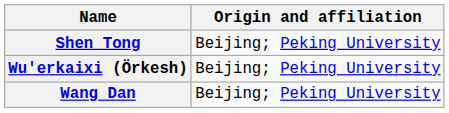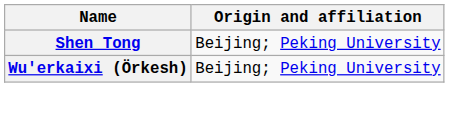- row: Wang Dan | Beijing; Peking University
